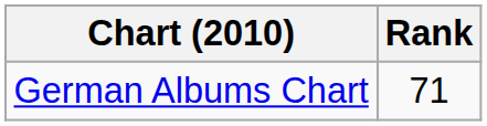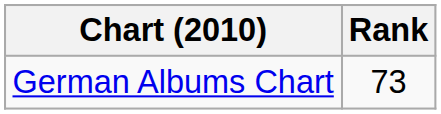German Albums Chart | Rank: 71 -> 73
